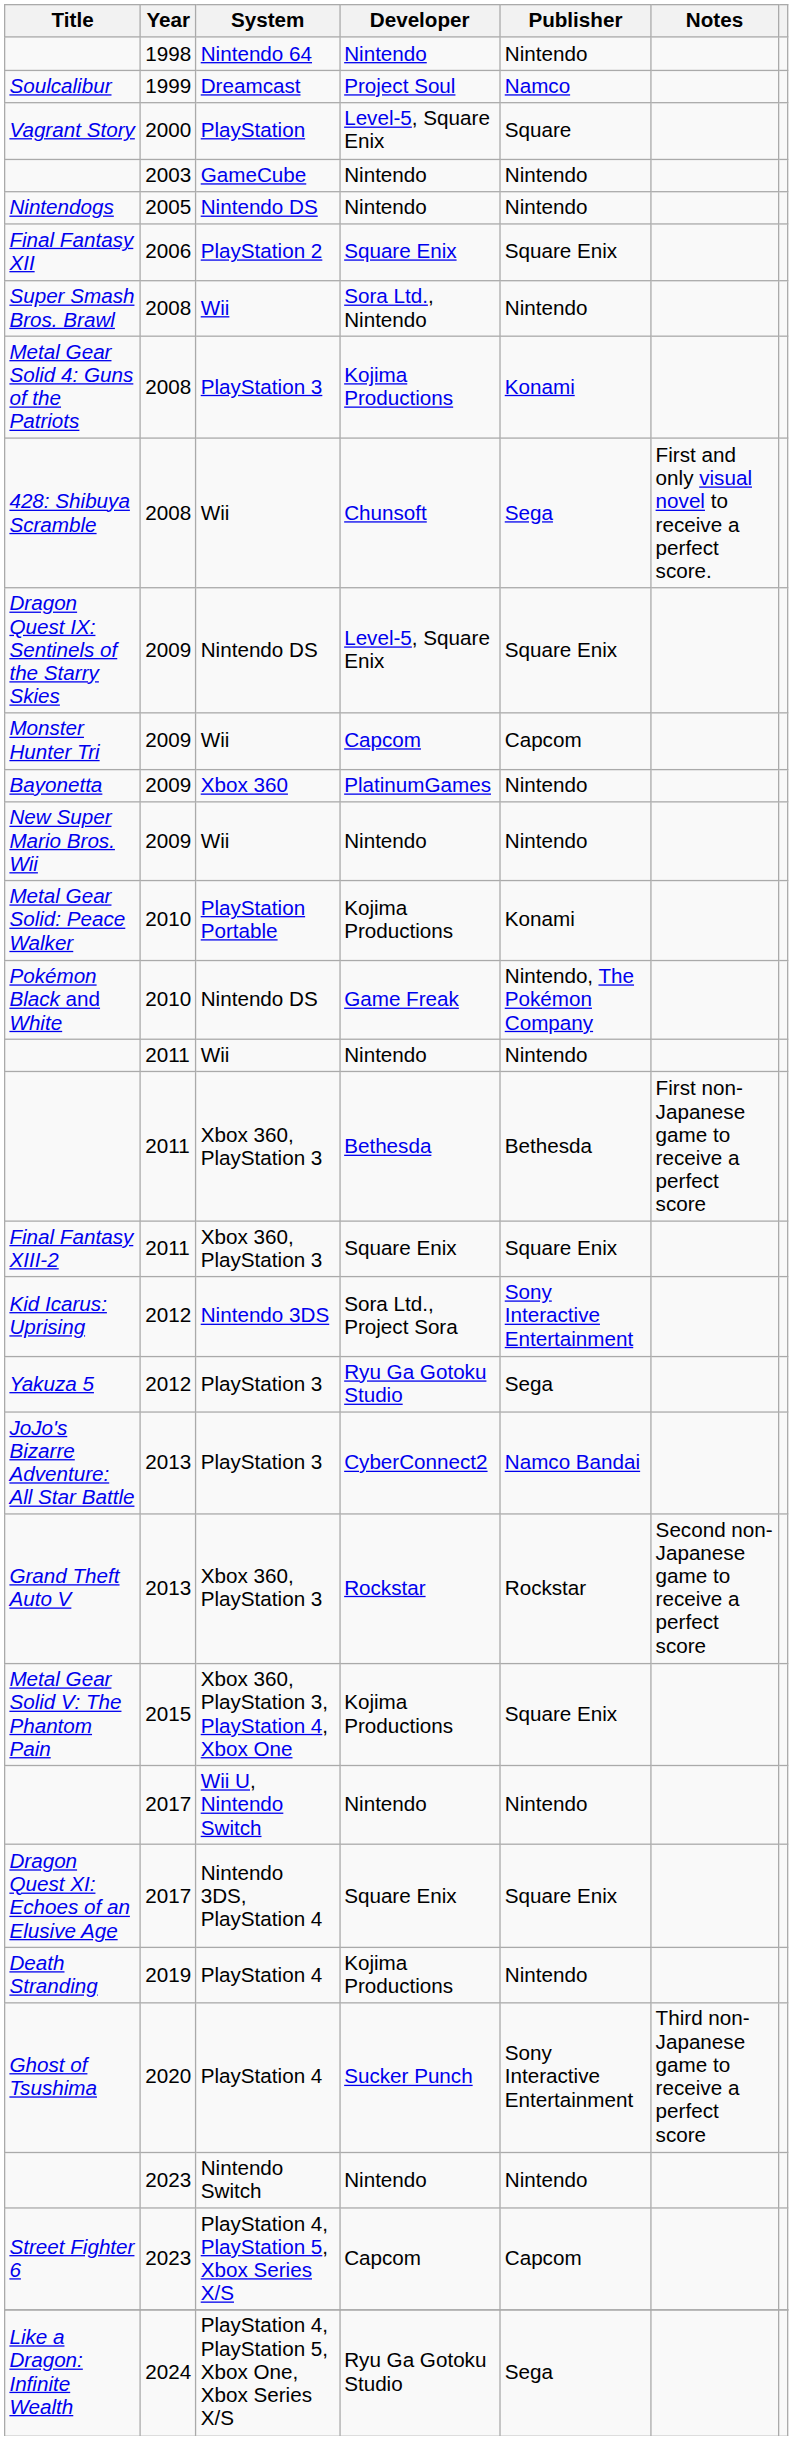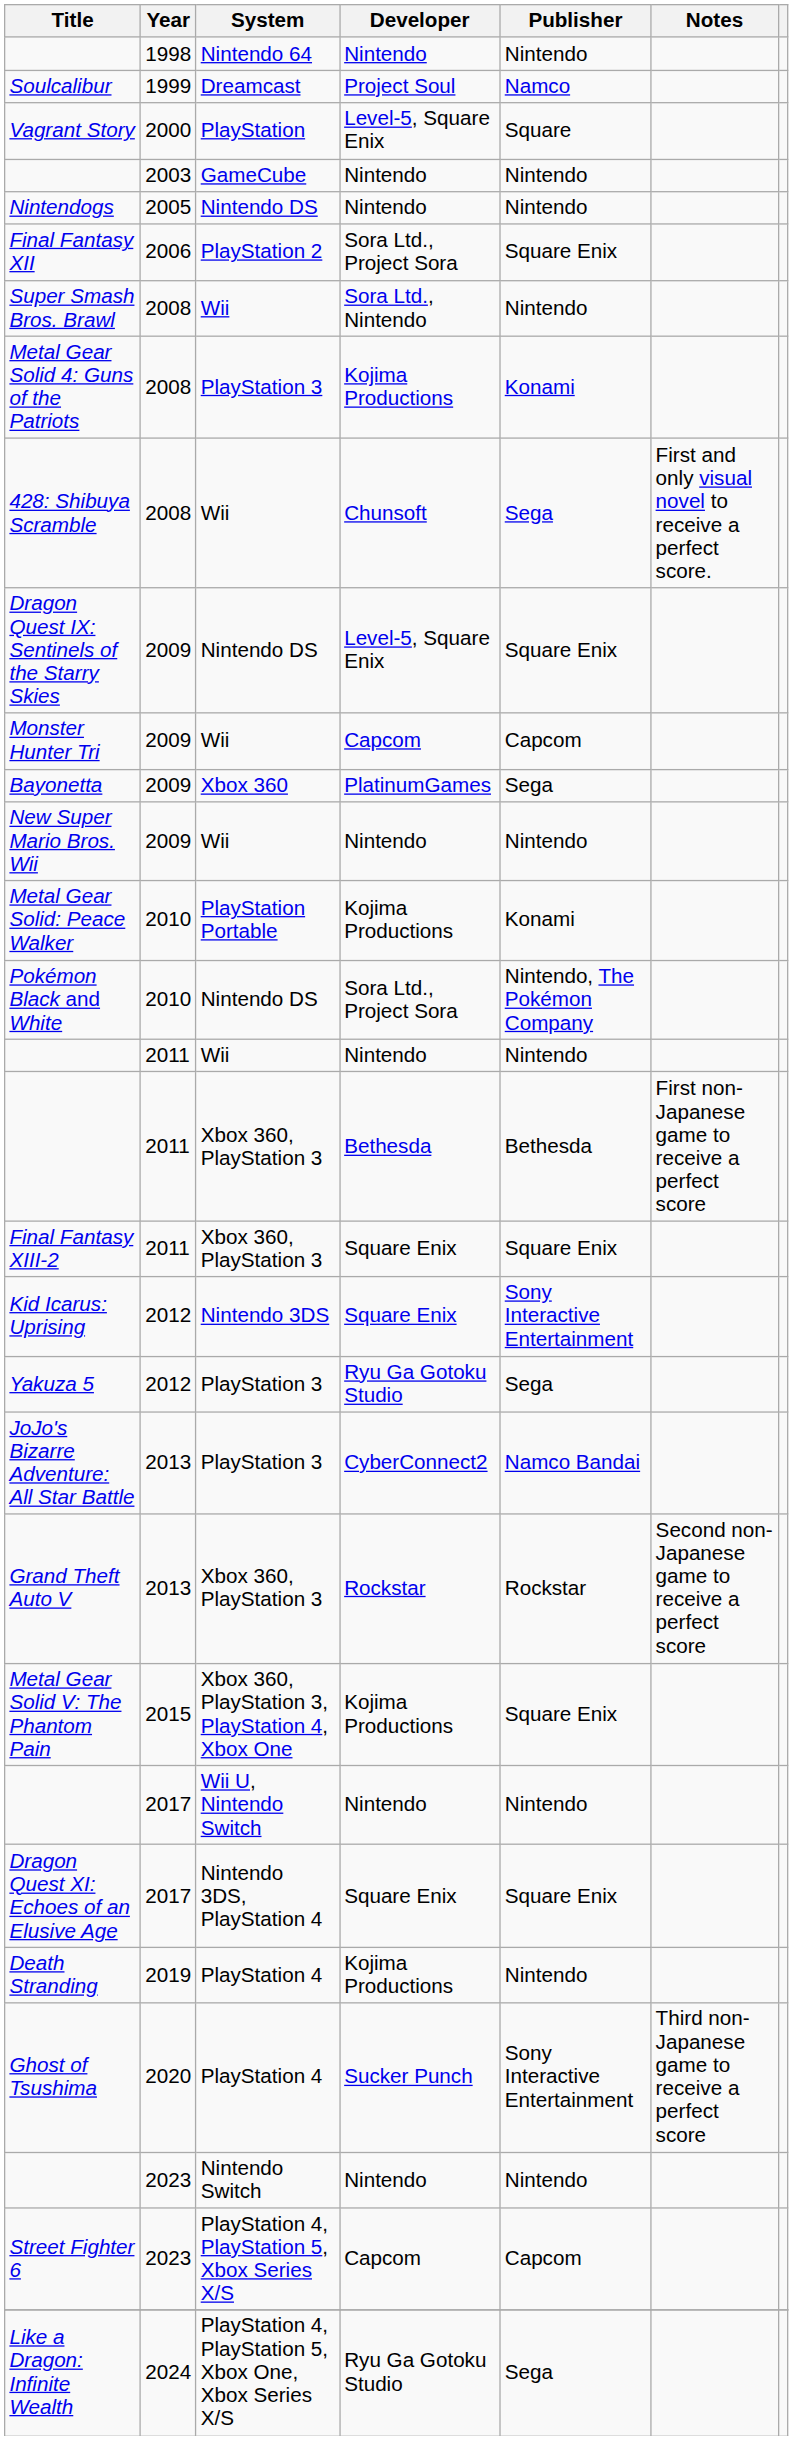Final Fantasy XII | Developer: Square Enix -> Sora Ltd., Project Sora
Bayonetta | Publisher: Nintendo -> Sega
Pokémon Black and White | Developer: Game Freak -> Sora Ltd., Project Sora
Kid Icarus: Uprising | Developer: Sora Ltd., Project Sora -> Square Enix
